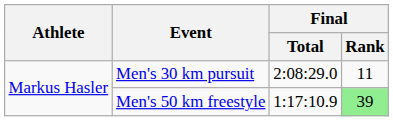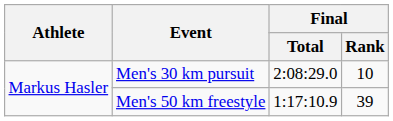Men's 30 km pursuit | Final / Rank: 11 -> 10
Men's 50 km freestyle | Final / Rank: lightgreen background -> no background
